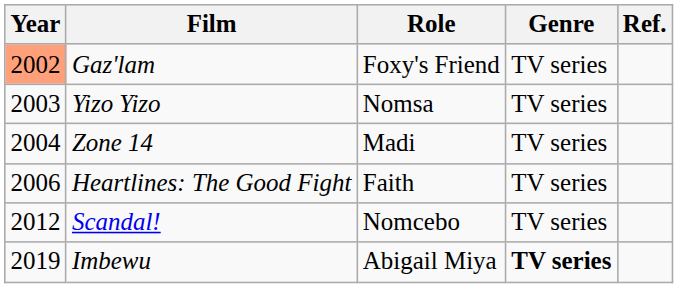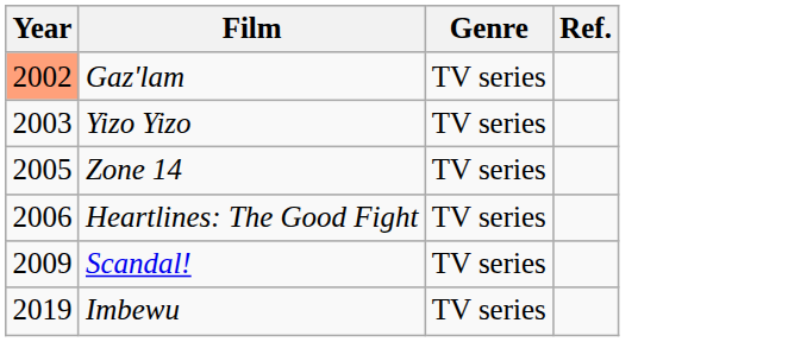- column: Role | Foxy's Friend | Nomsa | Madi | Faith | Nomcebo | Abigail Miya
Zone 14 | Year: 2004 -> 2005
Scandal! | Year: 2012 -> 2009
Imbewu | Genre: bold -> normal
